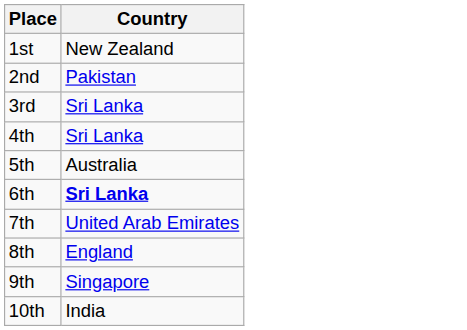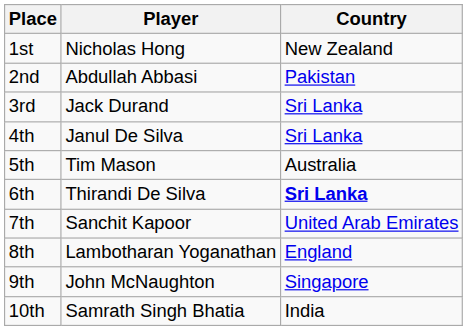+ column: Player | Nicholas Hong | Abdullah Abbasi | Jack Durand | Janul De Silva | Tim Mason | Thirandi De Silva | Sanchit Kapoor | Lambotharan Yoganathan | John McNaughton | Samrath Singh Bhatia
